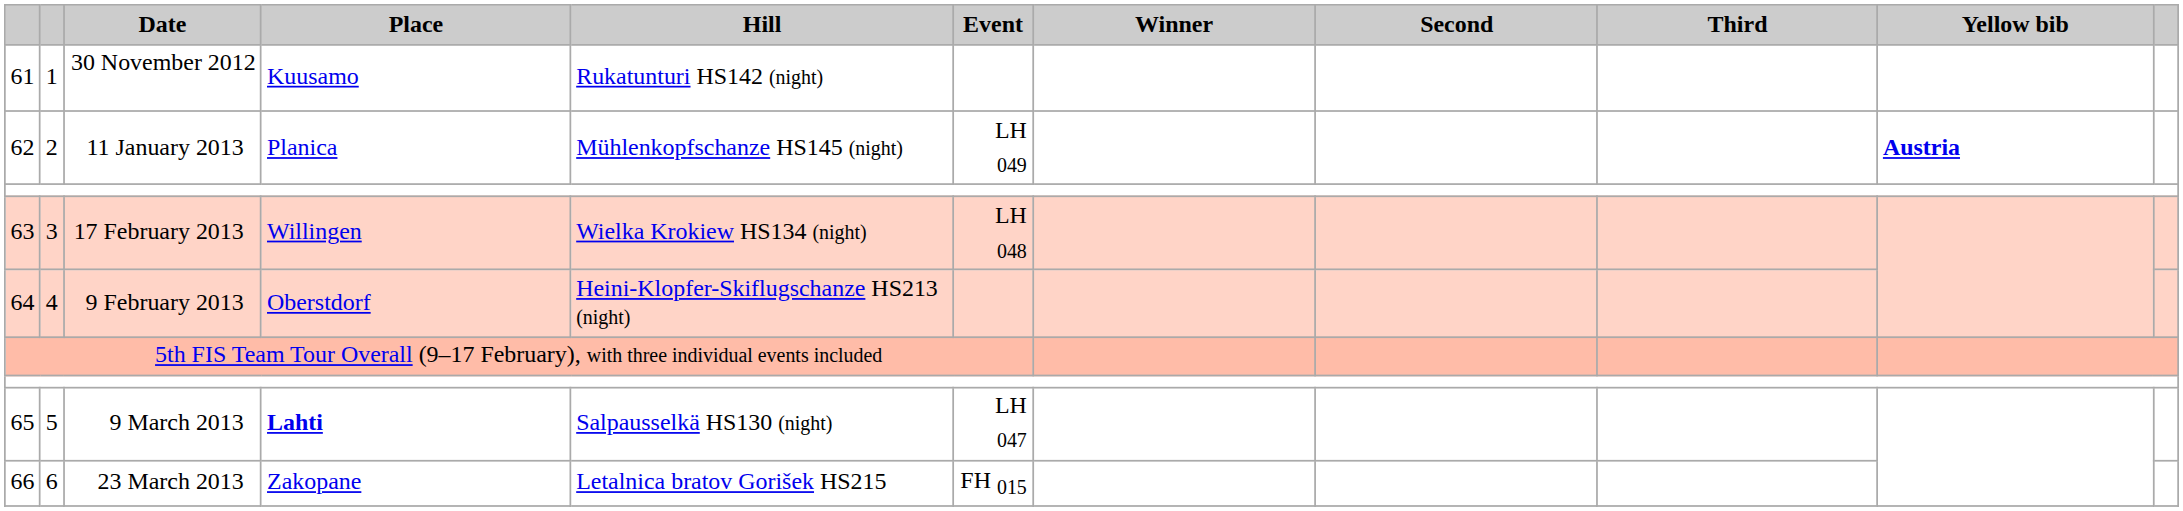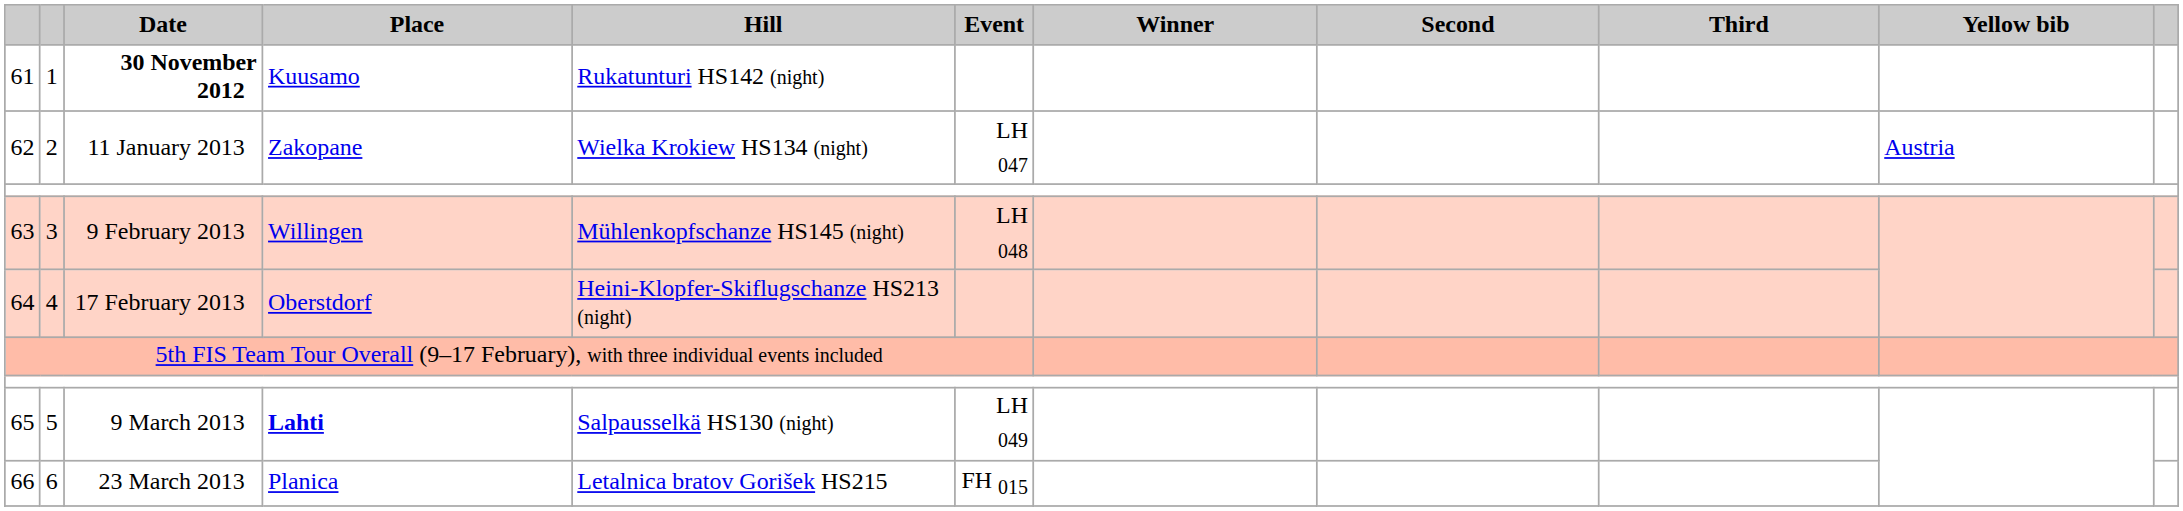61 | Date: normal -> bold
62 | Place: Planica -> Zakopane
62 | Hill: Mühlenkopfschanze HS145 (night) -> Wielka Krokiew HS134 (night)
62 | Event: LH 049 -> LH 047
62 | Yellow bib: bold -> normal
63 | Date: 17 February 2013 -> 9 February 2013
63 | Hill: Wielka Krokiew HS134 (night) -> Mühlenkopfschanze HS145 (night)
64 | Date: 9 February 2013 -> 17 February 2013
65 | Event: LH 047 -> LH 049
66 | Place: Zakopane -> Planica
